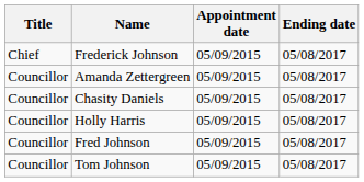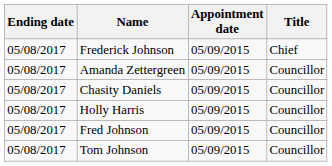columns swapped: Title <-> Ending date
